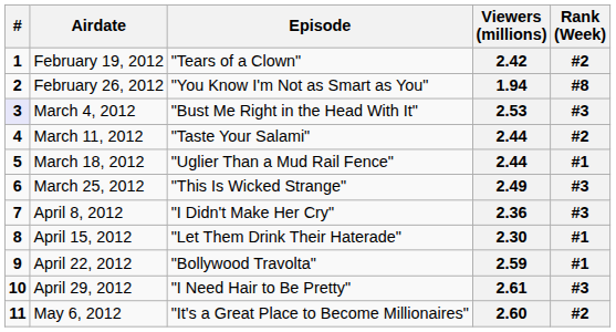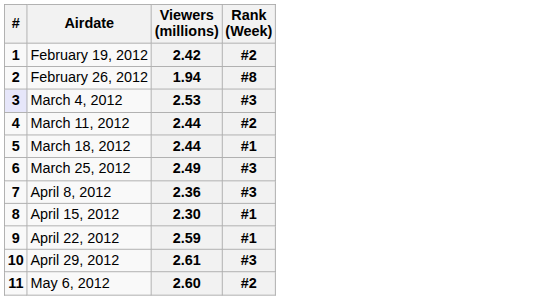- column: Episode | "Tears of a Clown" | "You Know I'm Not as Smart as You" | "Bust Me Right in the Head With It" | "Taste Your Salami" | "Uglier Than a Mud Rail Fence" | "This Is Wicked Strange" | "I Didn't Make Her Cry" | "Let Them Drink Their Haterade" | "Bollywood Travolta" | "I Need Hair to Be Pretty" | "It's a Great Place to Become Millionaires"
